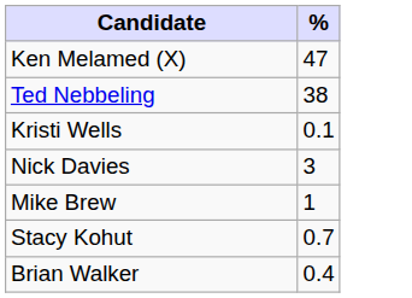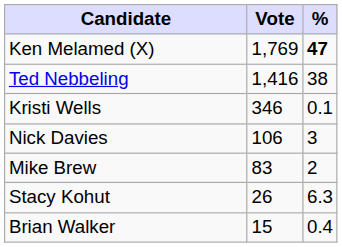+ column: Vote | 1,769 | 1,416 | 346 | 106 | 83 | 26 | 15
Ken Melamed (X) | %: normal -> bold
Mike Brew | %: 1 -> 2
Stacy Kohut | %: 0.7 -> 6.3
